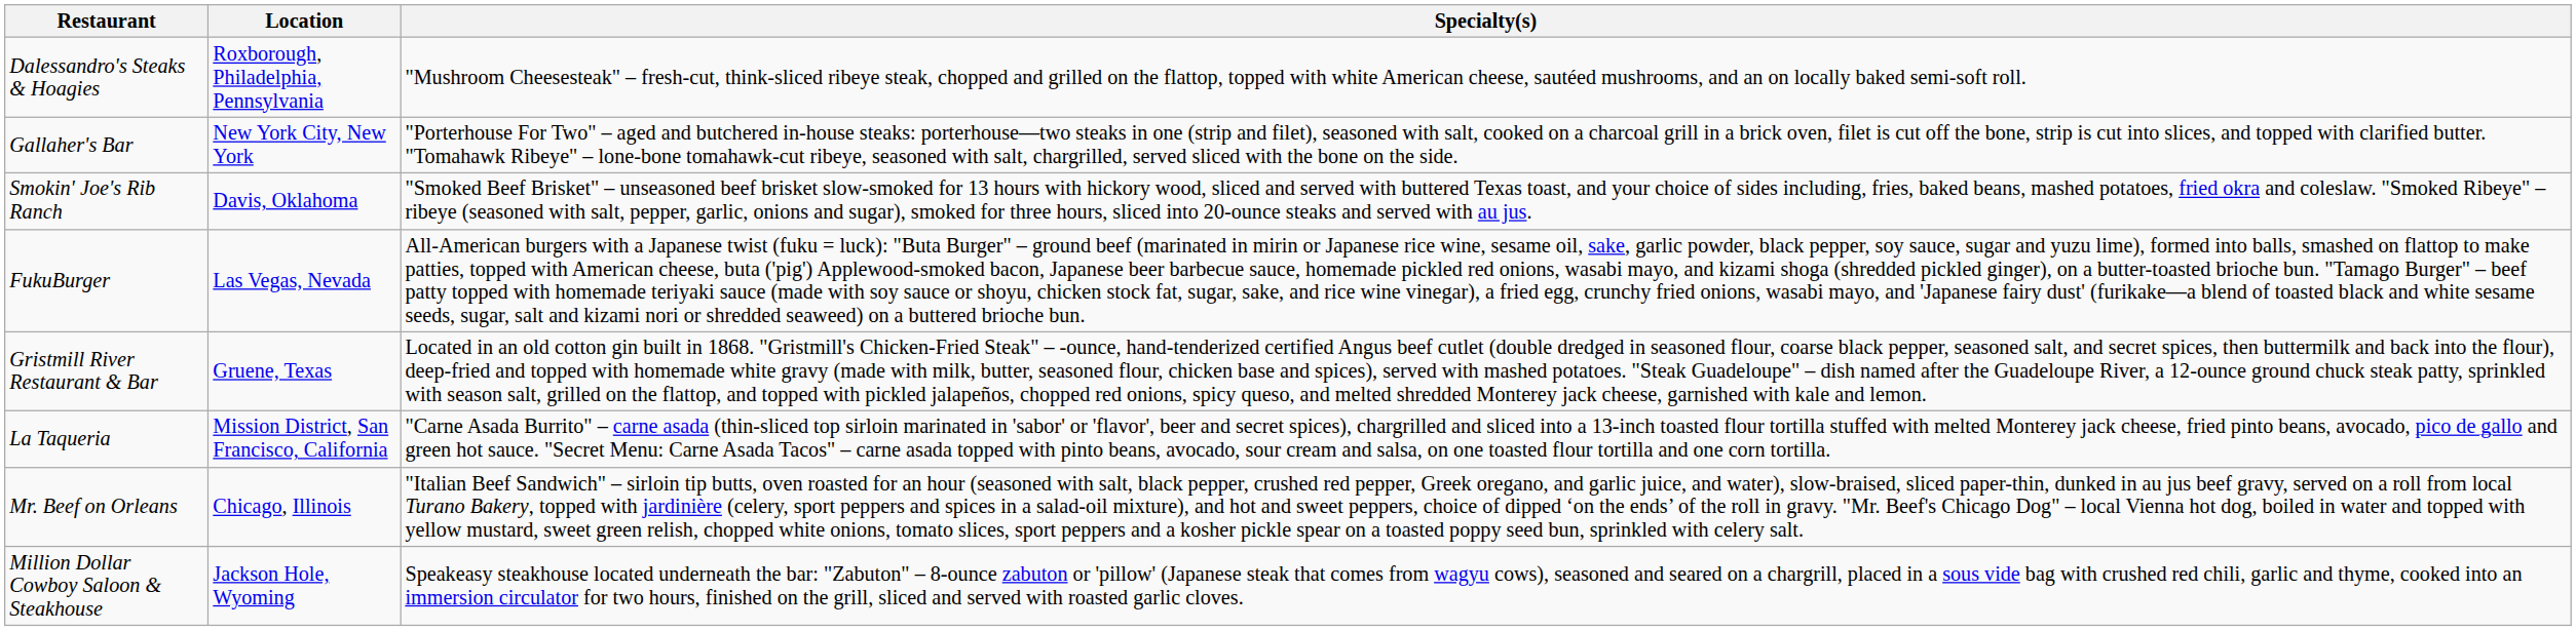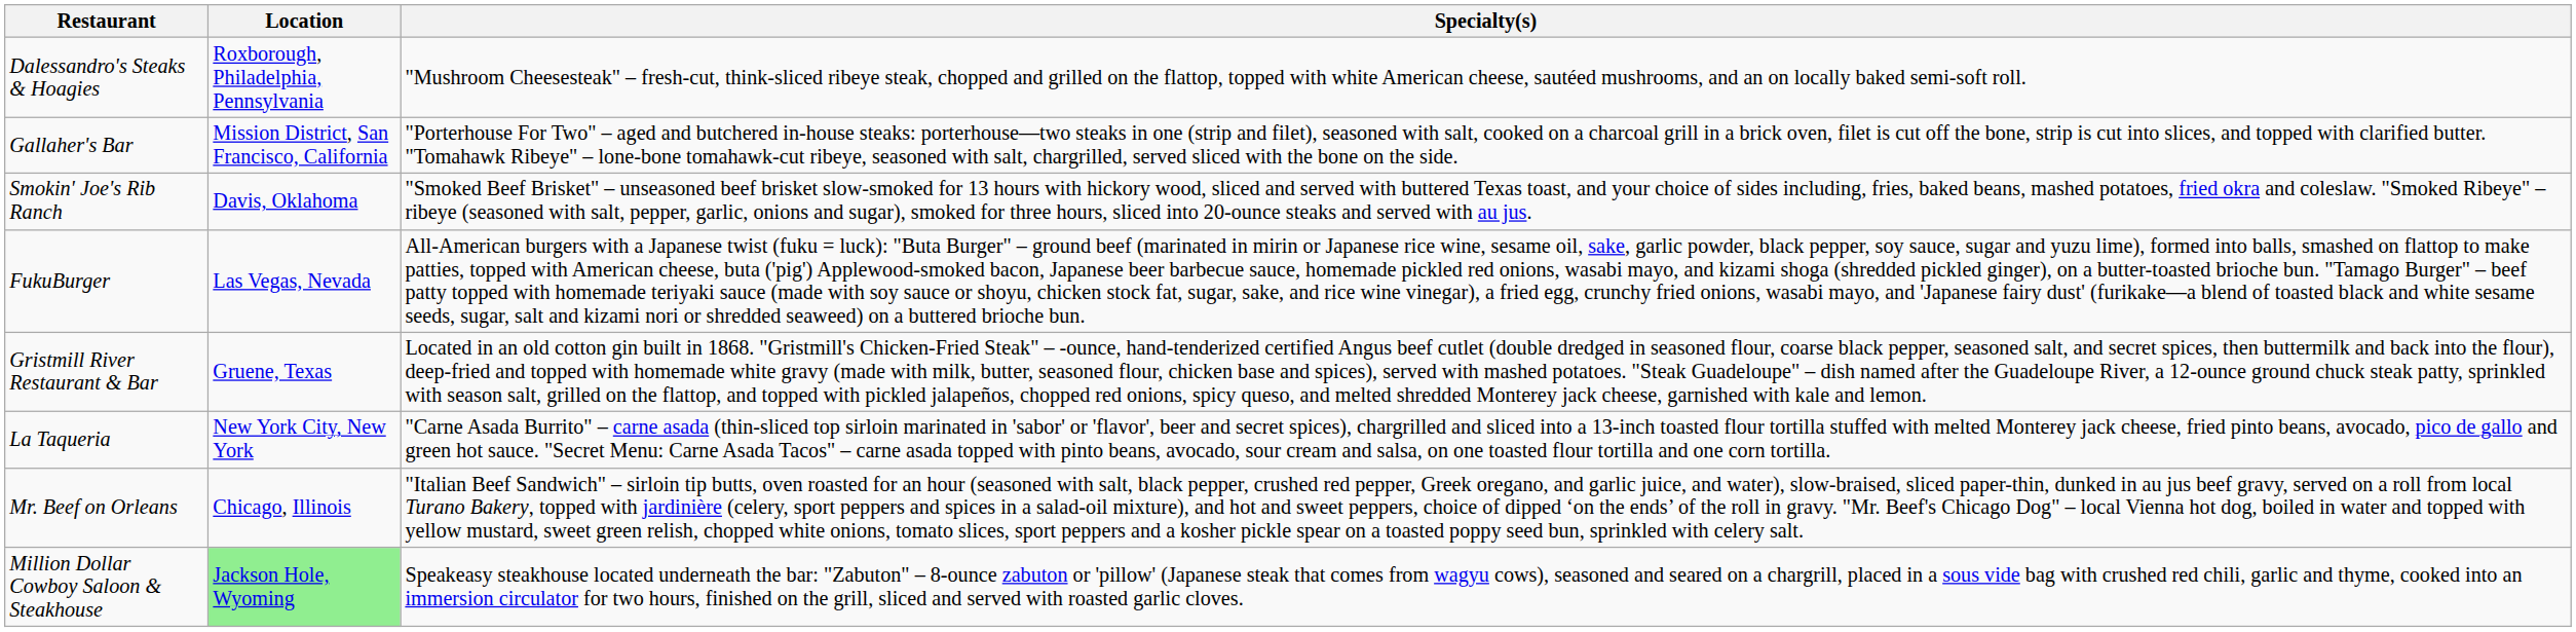Gallaher's Bar | Location: New York City, New York -> Mission District, San Francisco, California
La Taqueria | Location: Mission District, San Francisco, California -> New York City, New York
Million Dollar Cowboy Saloon & Steakhouse | Location: no background -> lightgreen background
